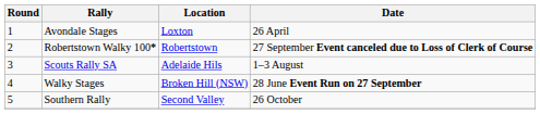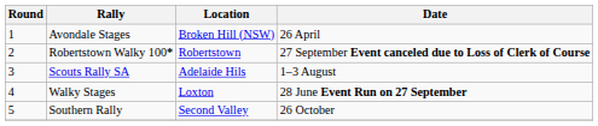Avondale Stages | Location: Loxton -> Broken Hill (NSW)
Walky Stages | Location: Broken Hill (NSW) -> Loxton
